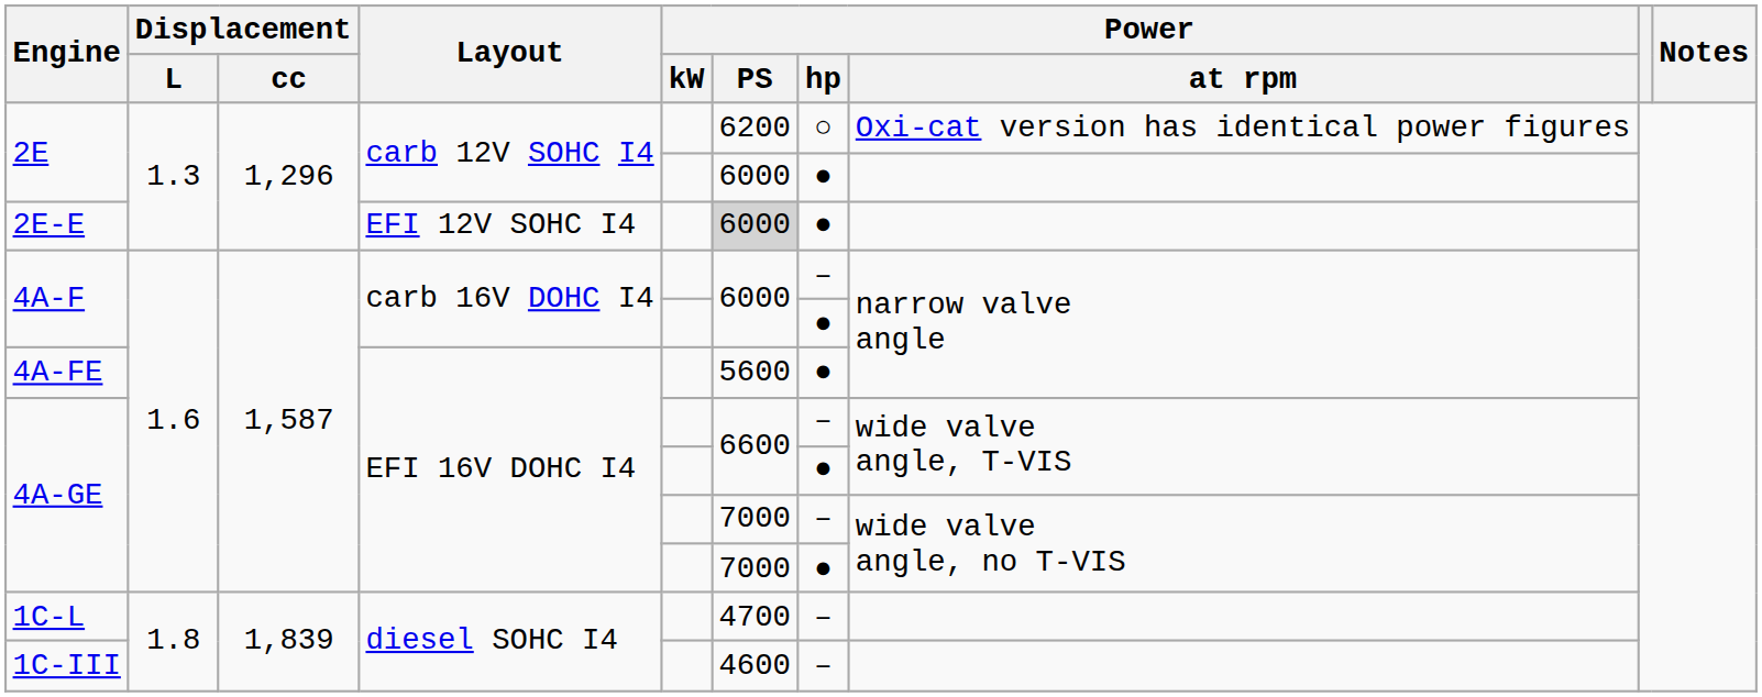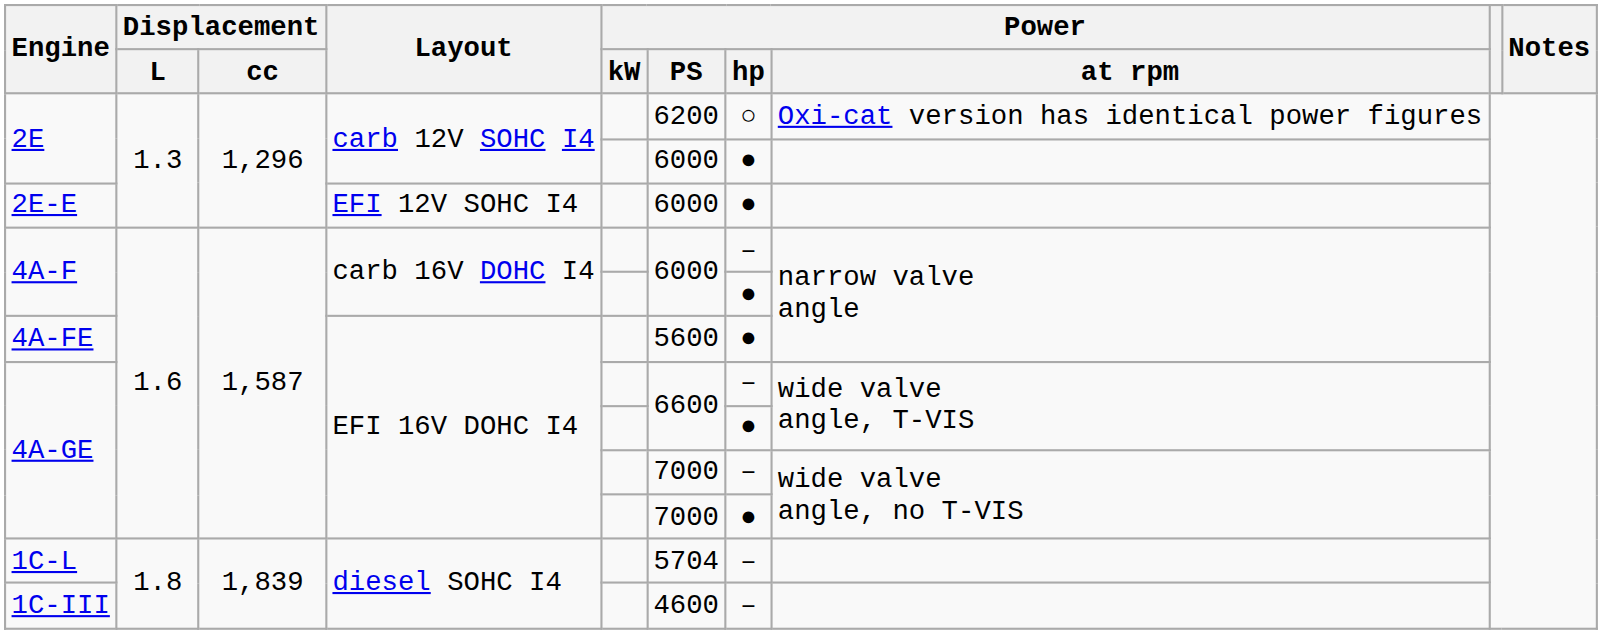2E-E | Power / PS: lightgrey background -> no background
1C-L | Power / PS: 4700 -> 5704
